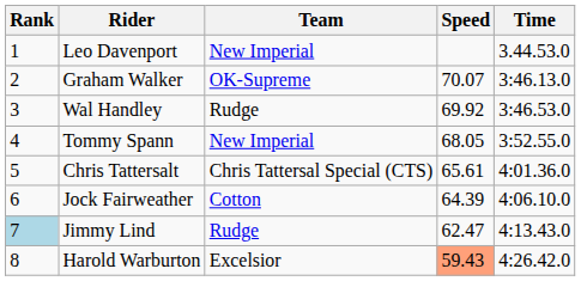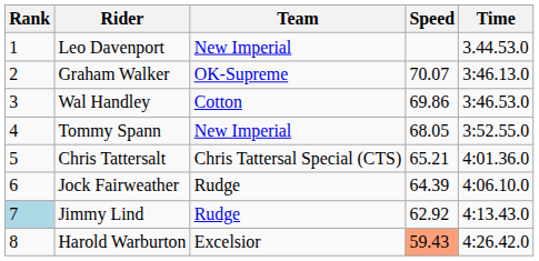Wal Handley | Team: Rudge -> Cotton
Wal Handley | Speed: 69.92 -> 69.86
Chris Tattersalt | Speed: 65.61 -> 65.21
Jock Fairweather | Team: Cotton -> Rudge
Jimmy Lind | Speed: 62.47 -> 62.92
